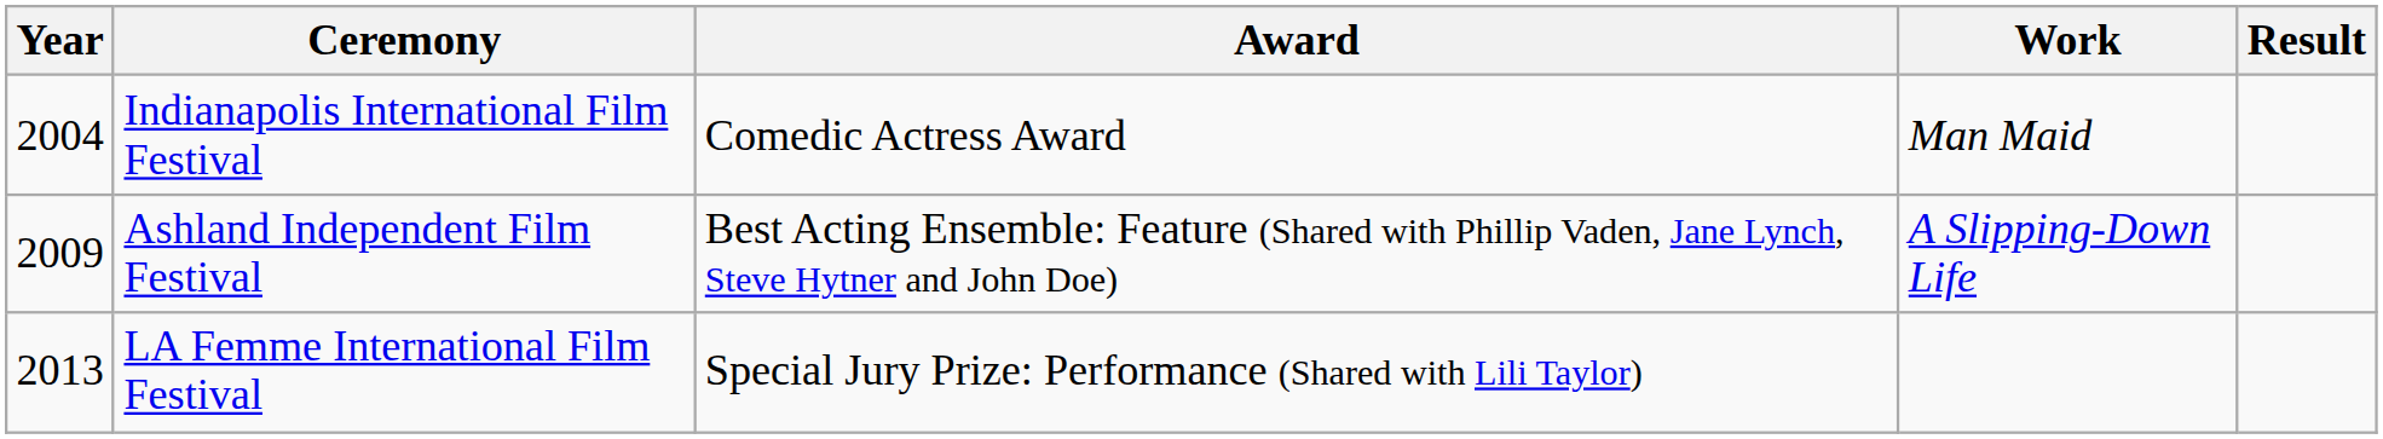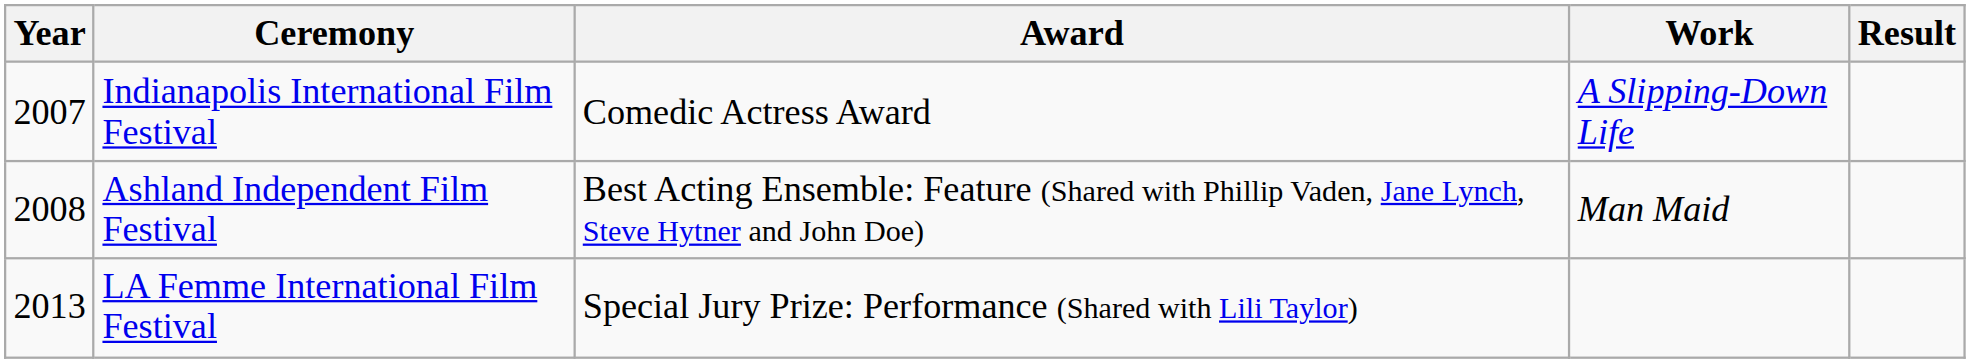Indianapolis International Film Festival | Year: 2004 -> 2007
Indianapolis International Film Festival | Work: Man Maid -> A Slipping-Down Life
Ashland Independent Film Festival | Year: 2009 -> 2008
Ashland Independent Film Festival | Work: A Slipping-Down Life -> Man Maid
